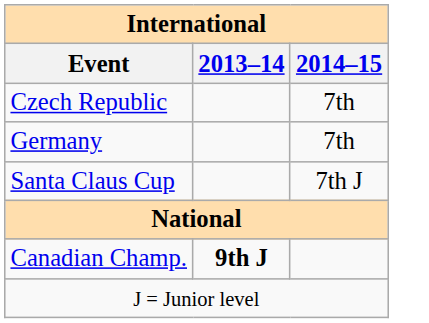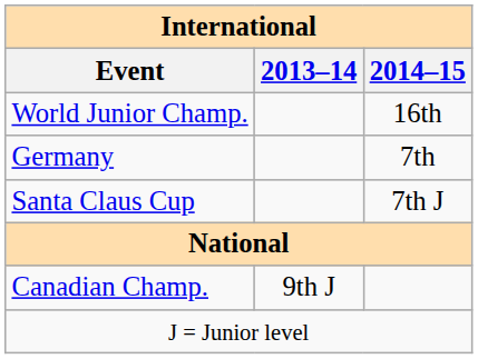+ row: World Junior Champ. | 16th
- row: Czech Republic | 7th
Canadian Champ. | 2013–14: bold -> normal
